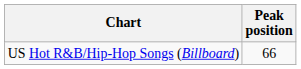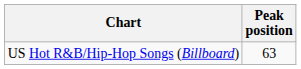US Hot R&B/Hip-Hop Songs (Billboard) | Peak position: 66 -> 63
